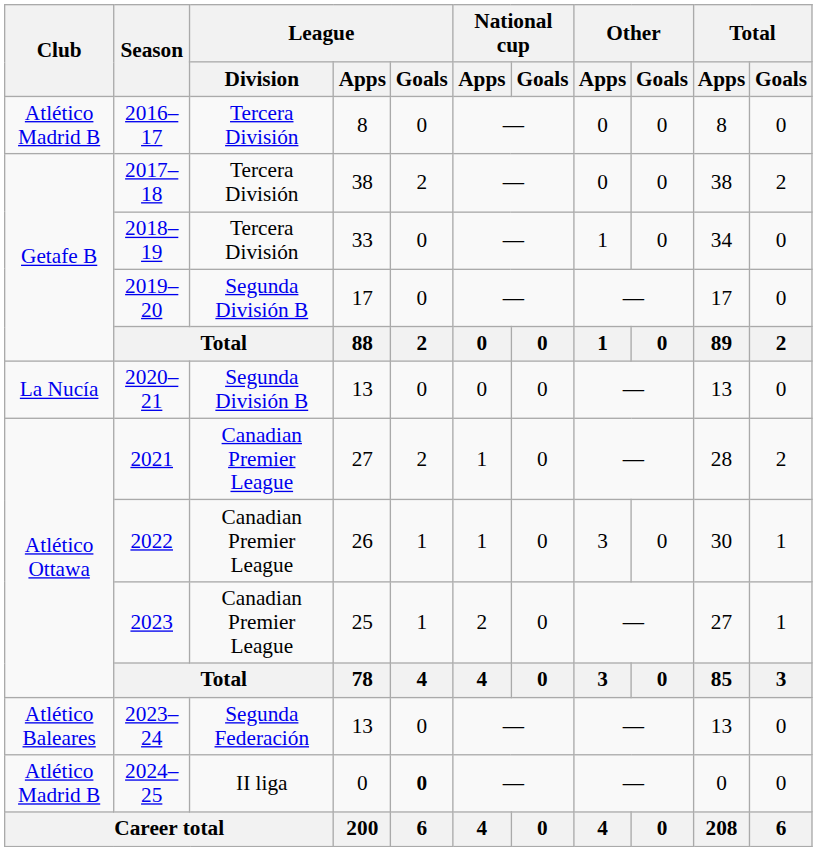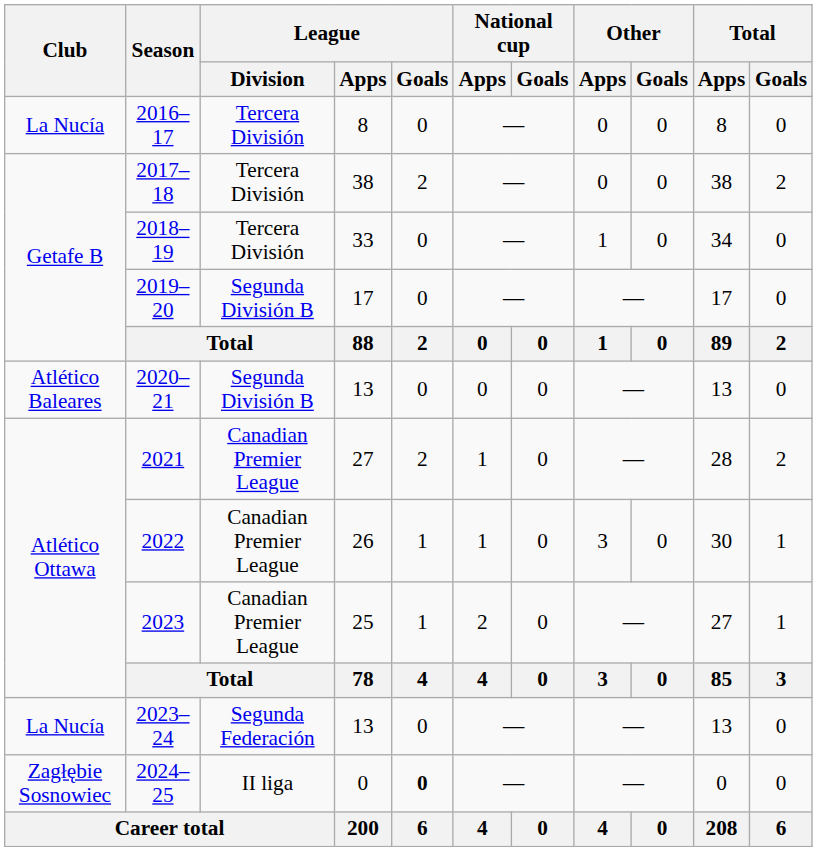2016–17 | Club: Atlético Madrid B -> La Nucía
2020–21 | Club: La Nucía -> Atlético Baleares
2023–24 | Club: Atlético Baleares -> La Nucía
2024–25 | Club: Atlético Madrid B -> Zagłębie Sosnowiec
